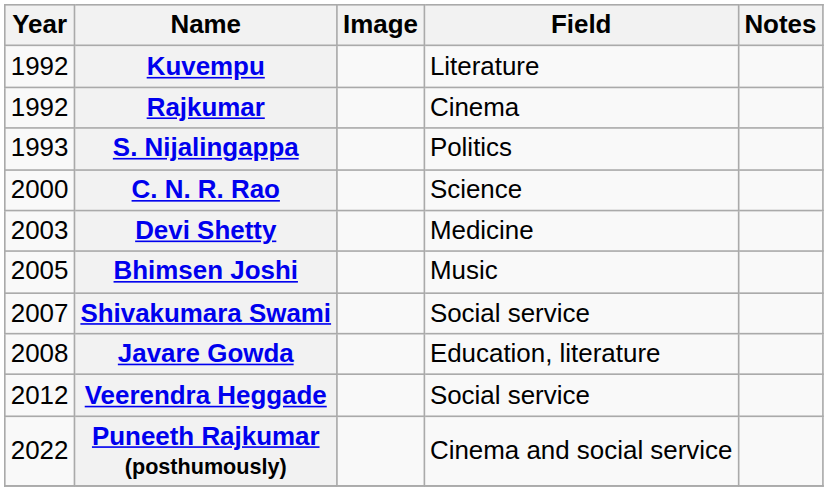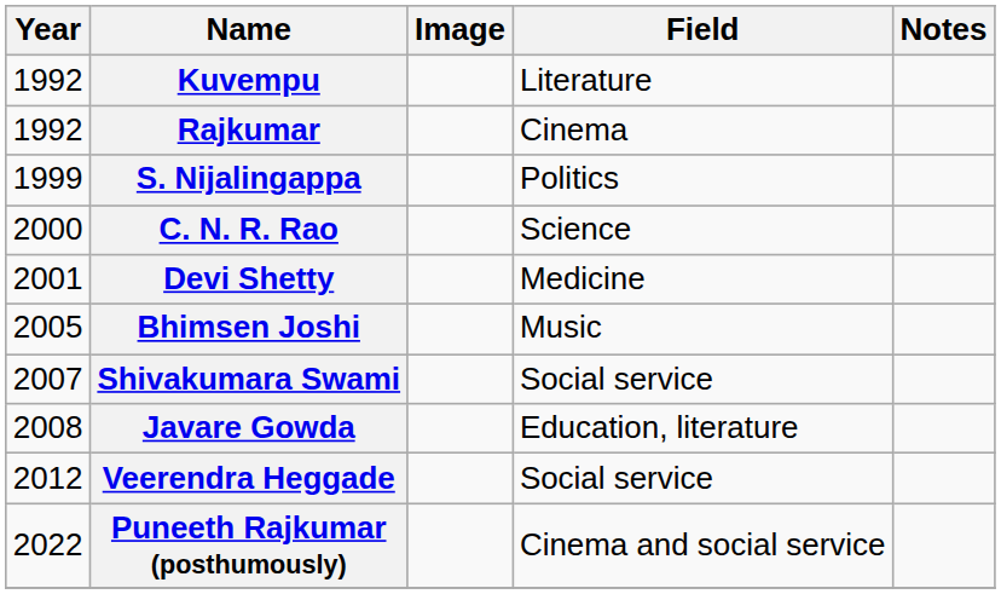S. Nijalingappa | Year: 1993 -> 1999
Devi Shetty | Year: 2003 -> 2001
